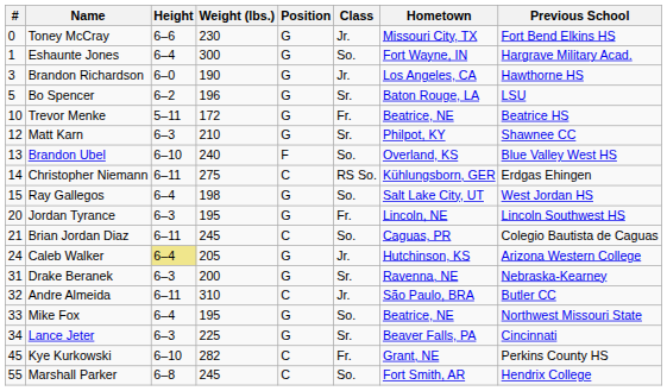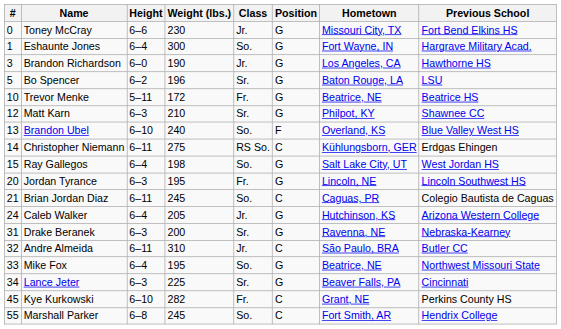columns swapped: Position <-> Class
Caleb Walker | Height: khaki background -> no background
